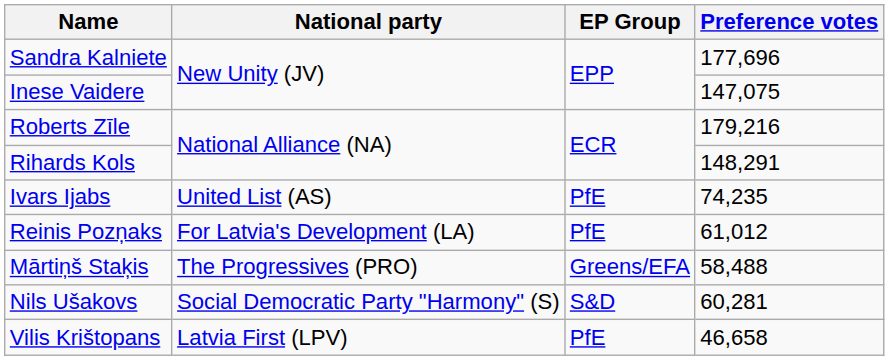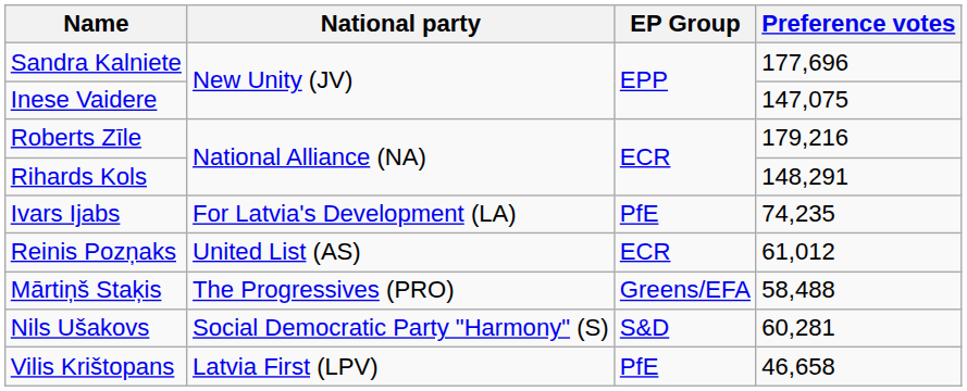Ivars Ijabs | National party: United List (AS) -> For Latvia's Development (LA)
Reinis Pozņaks | National party: For Latvia's Development (LA) -> United List (AS)
Reinis Pozņaks | EP Group: PfE -> ECR
